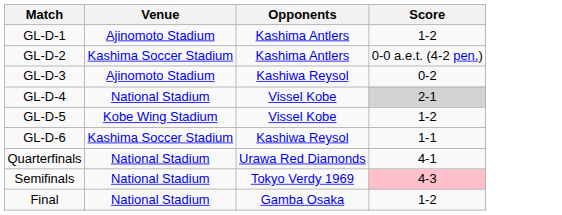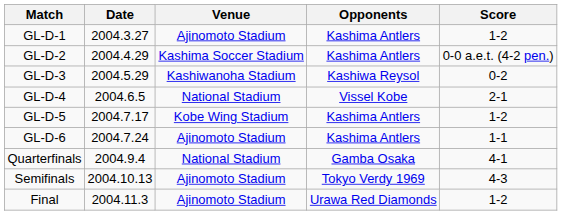+ column: Date | 2004.3.27 | 2004.4.29 | 2004.5.29 | 2004.6.5 | 2004.7.17 | 2004.7.24 | 2004.9.4 | 2004.10.13 | 2004.11.3
GL-D-3 | Venue: Ajinomoto Stadium -> Kashiwanoha Stadium
GL-D-4 | Score: lightgrey background -> no background
GL-D-5 | Opponents: Vissel Kobe -> Kashima Antlers
GL-D-6 | Venue: Kashima Soccer Stadium -> Ajinomoto Stadium
GL-D-6 | Opponents: Kashiwa Reysol -> Kashima Antlers
Quarterfinals | Opponents: Urawa Red Diamonds -> Gamba Osaka
Semifinals | Venue: National Stadium -> Ajinomoto Stadium
Semifinals | Score: pink background -> no background
Final | Venue: National Stadium -> Ajinomoto Stadium
Final | Opponents: Gamba Osaka -> Urawa Red Diamonds
